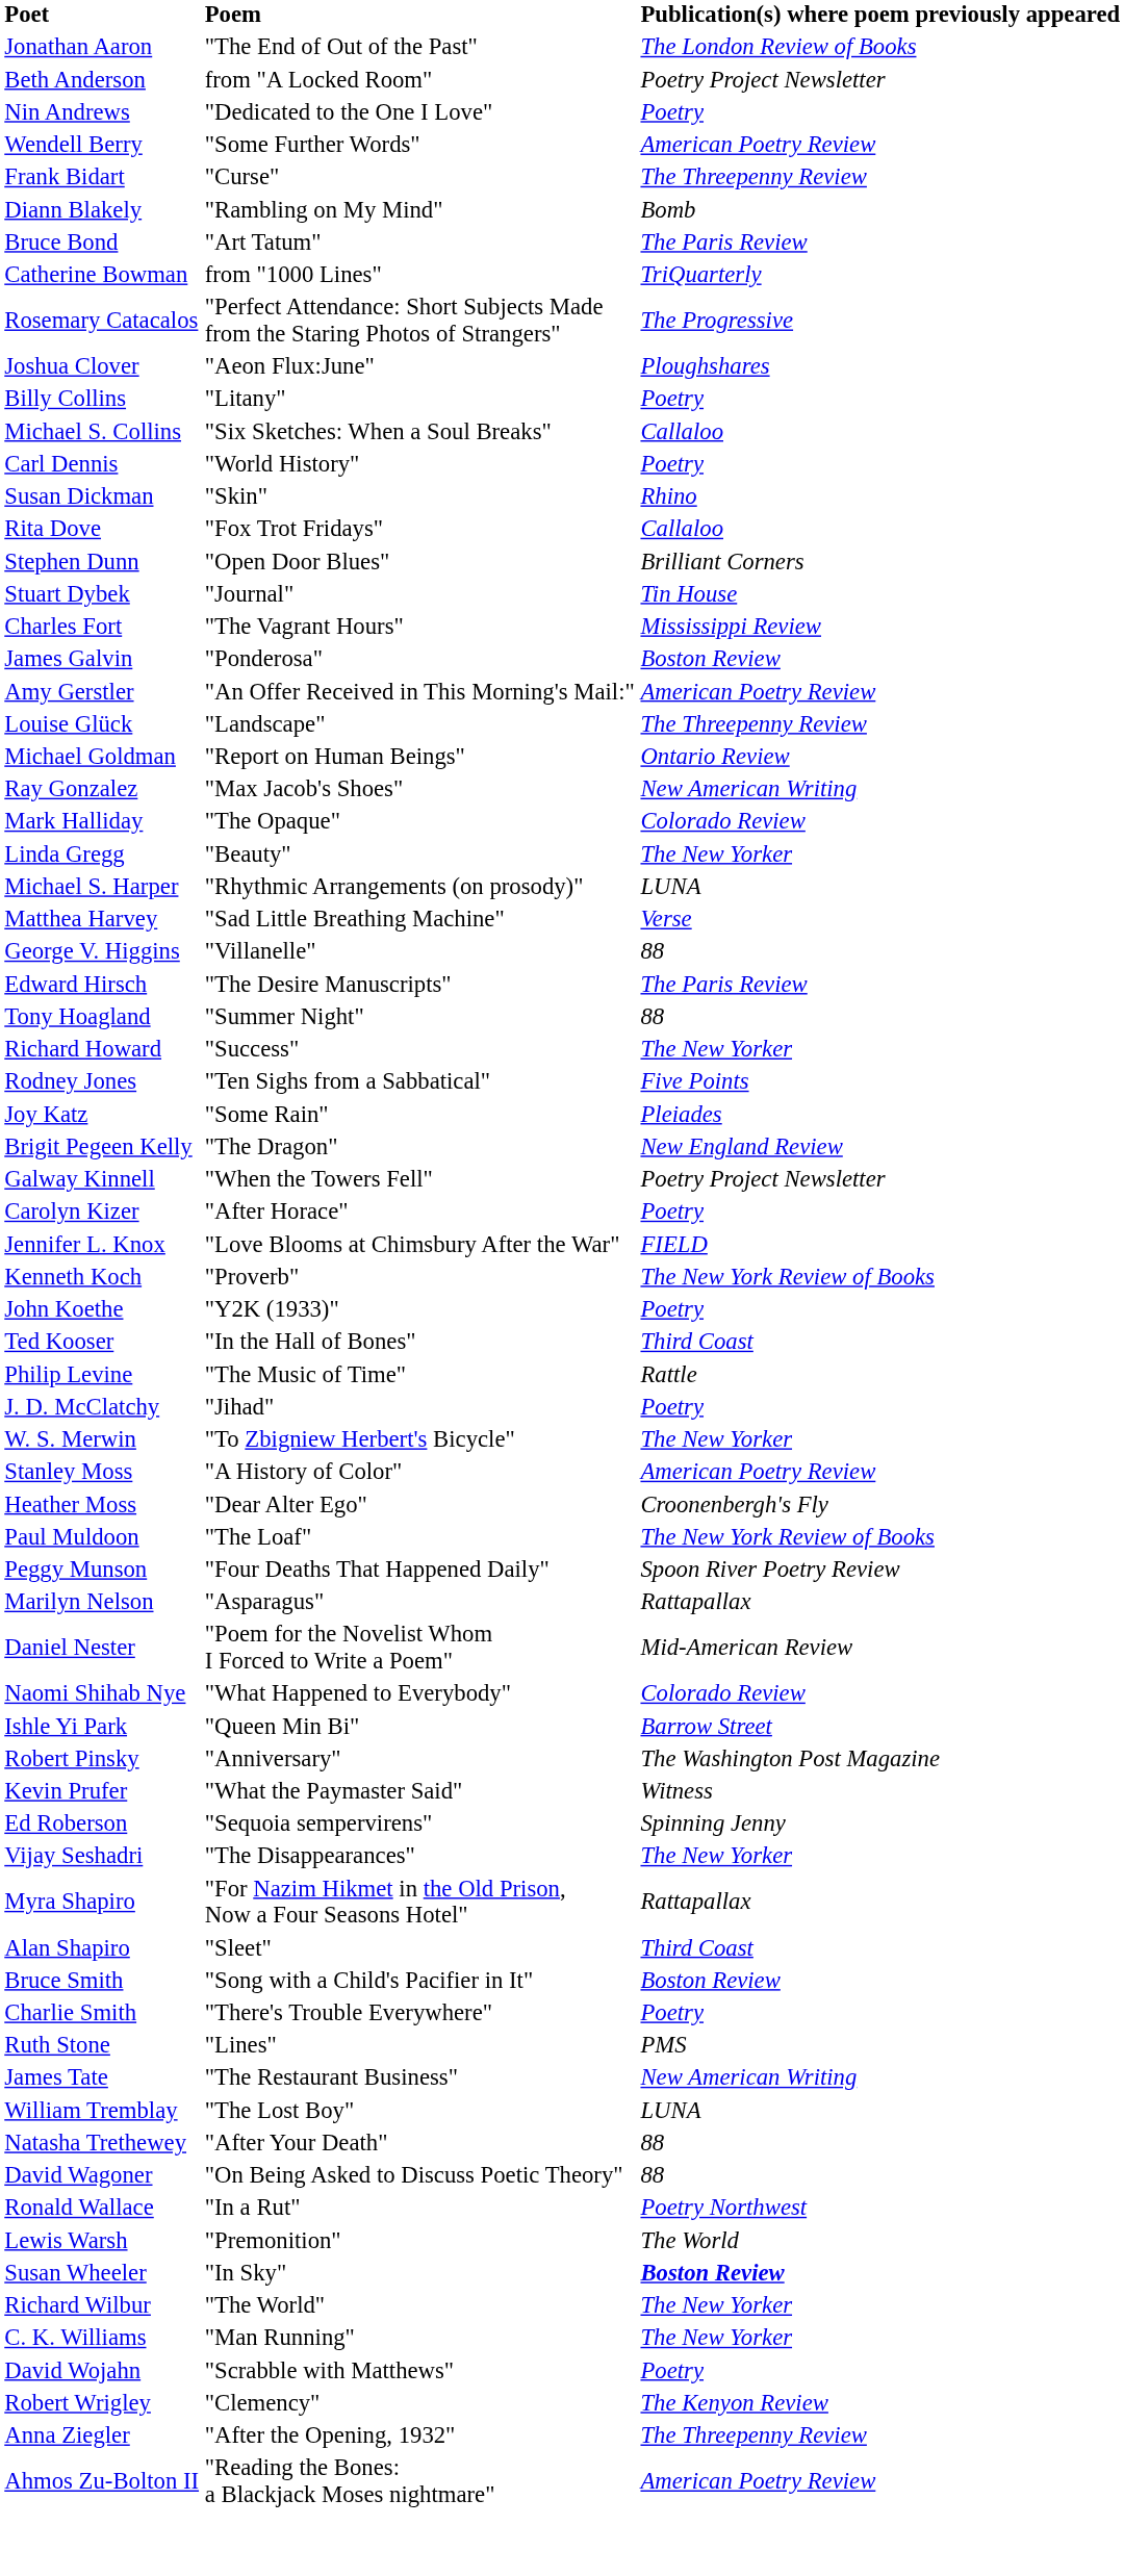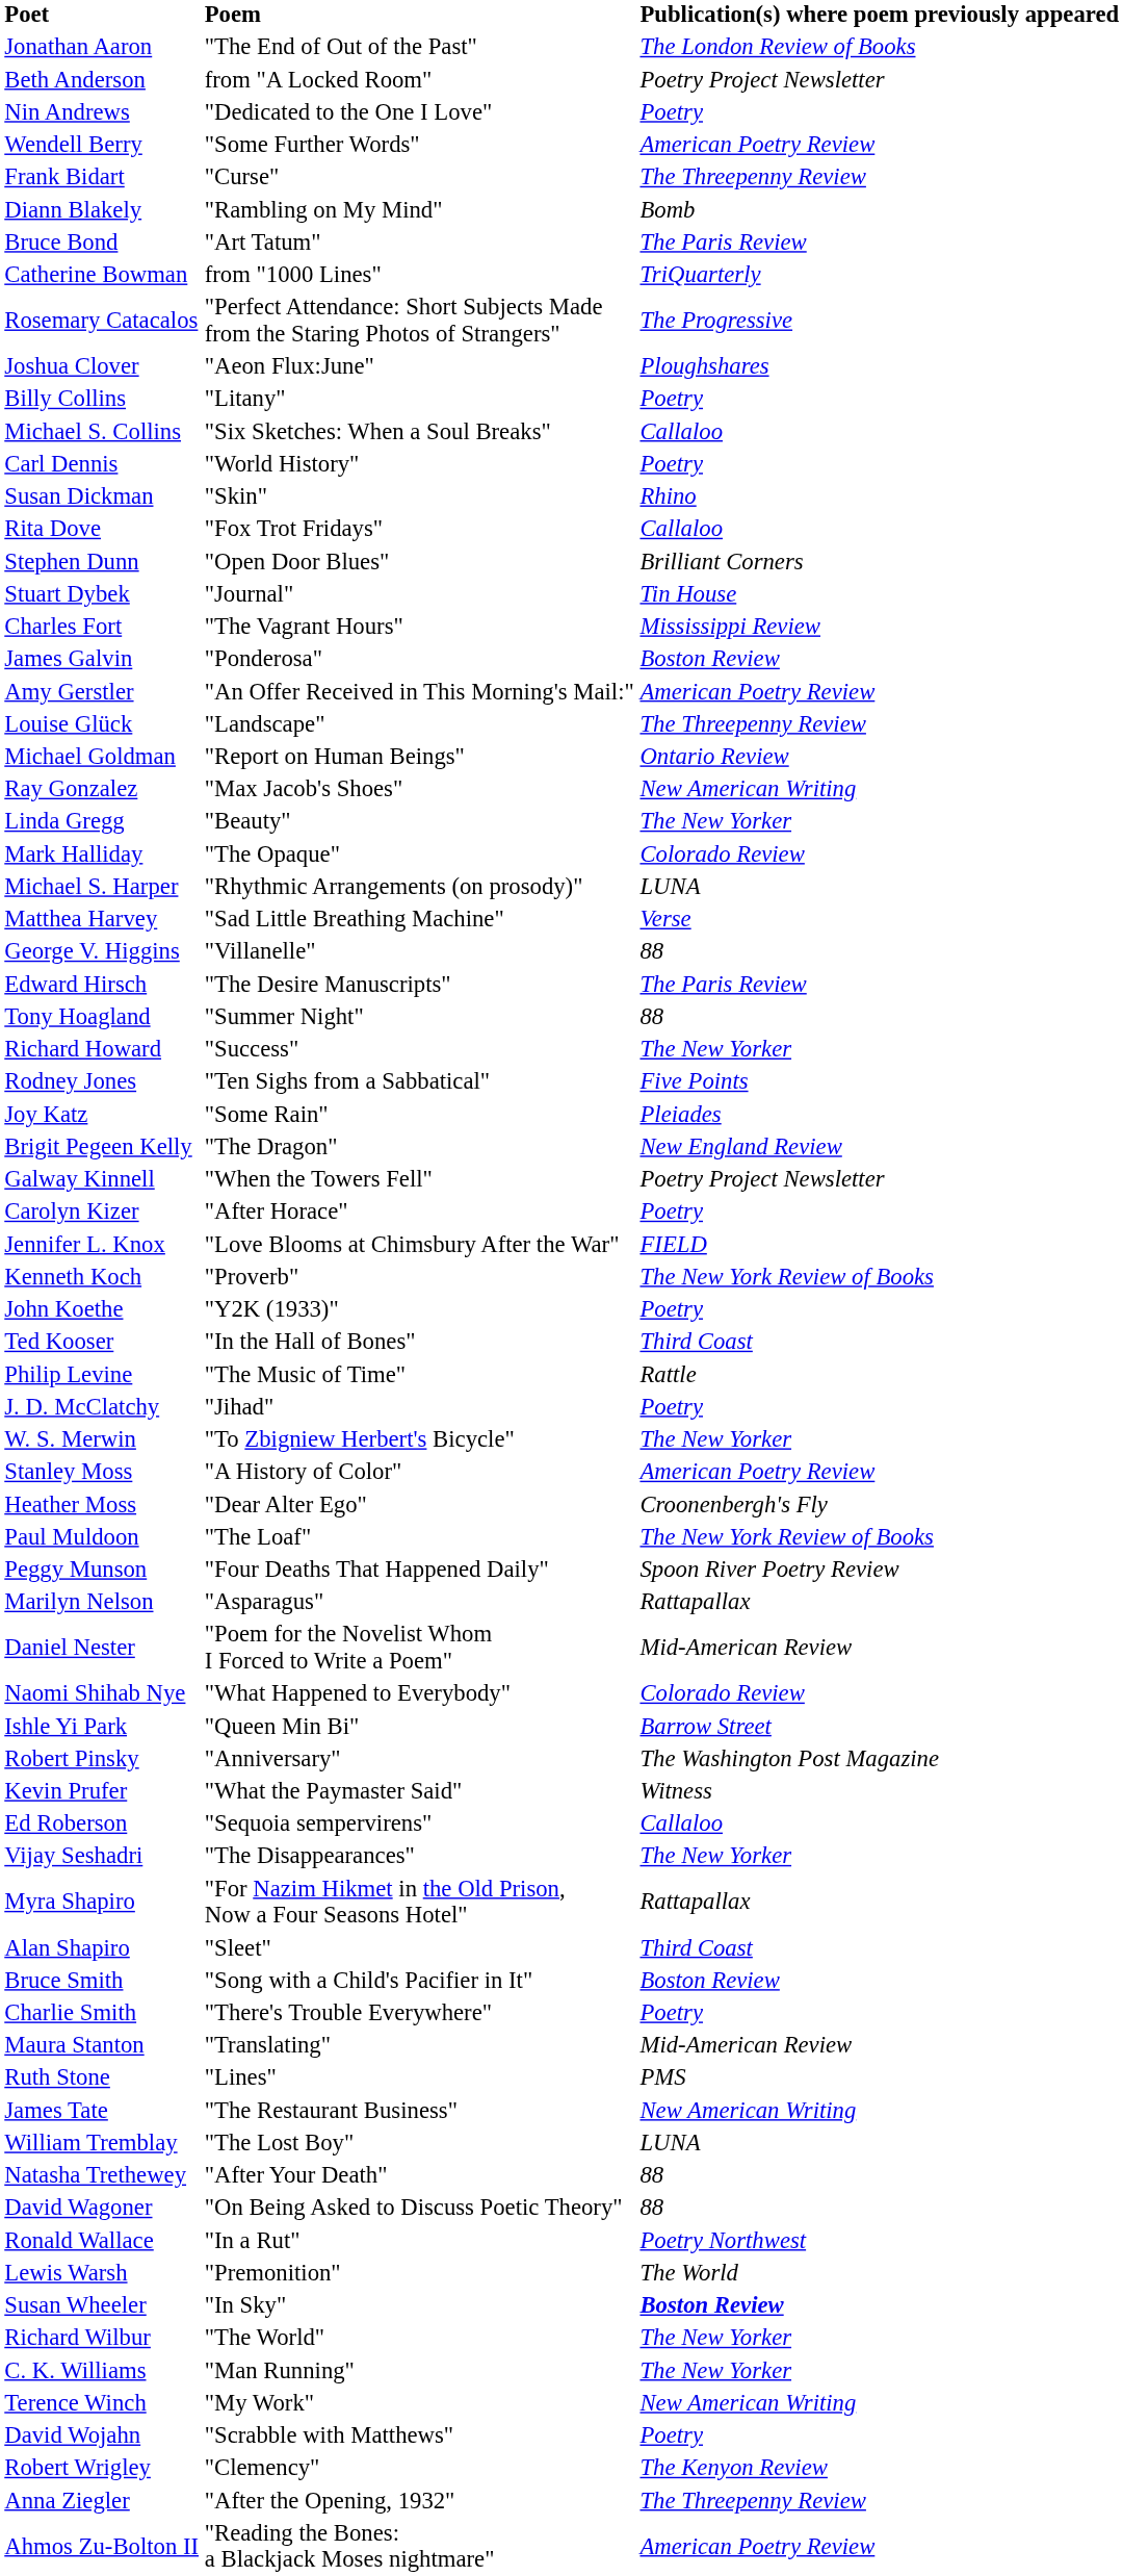rows swapped: Linda Gregg <-> Mark Halliday
Ed Roberson | Publication(s) where poem previously appeared: Spinning Jenny -> Callaloo
+ row: Maura Stanton | "Translating" | Mid-American Review
+ row: Terence Winch | "My Work" | New American Writing
